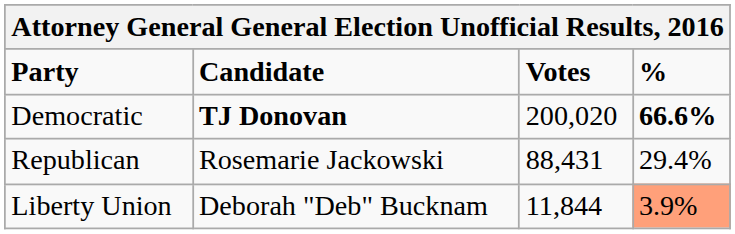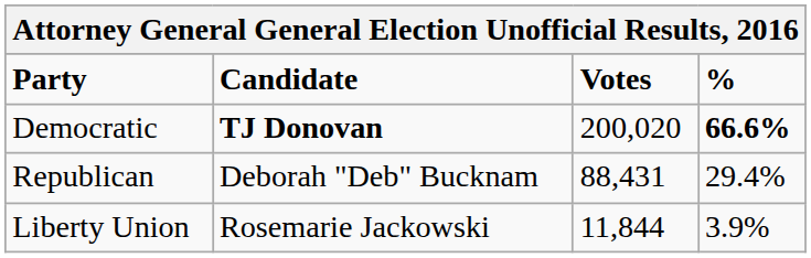Republican | Candidate: Rosemarie Jackowski -> Deborah "Deb" Bucknam
Liberty Union | Candidate: Deborah "Deb" Bucknam -> Rosemarie Jackowski
Liberty Union | %: lightsalmon background -> no background
